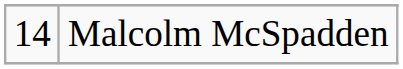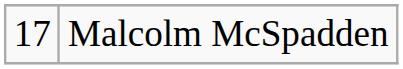Malcolm McSpadden | column 1: 14 -> 17
